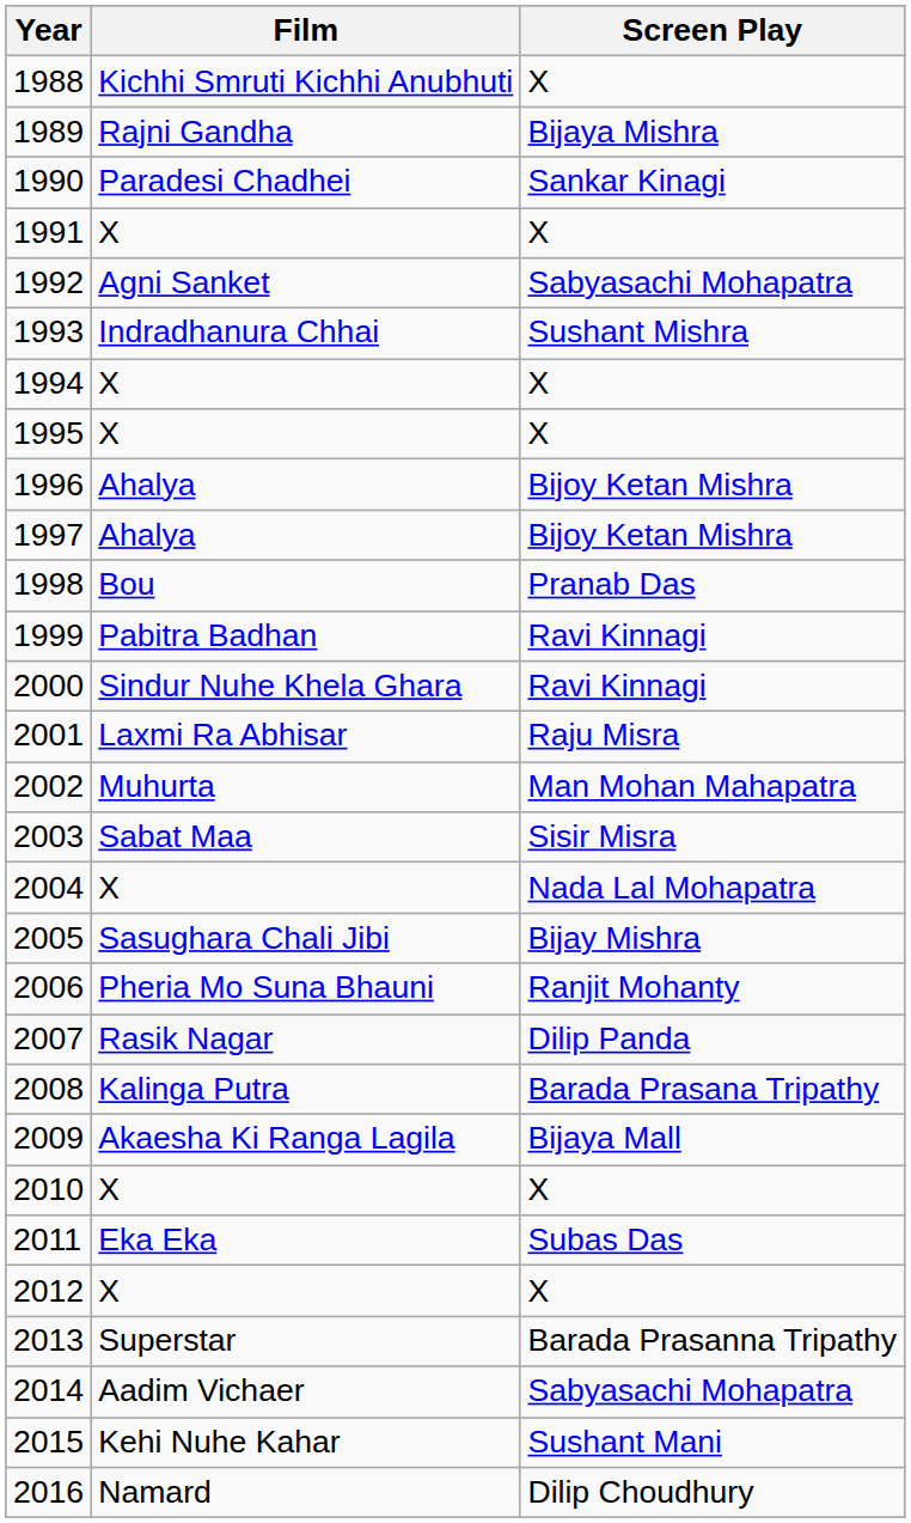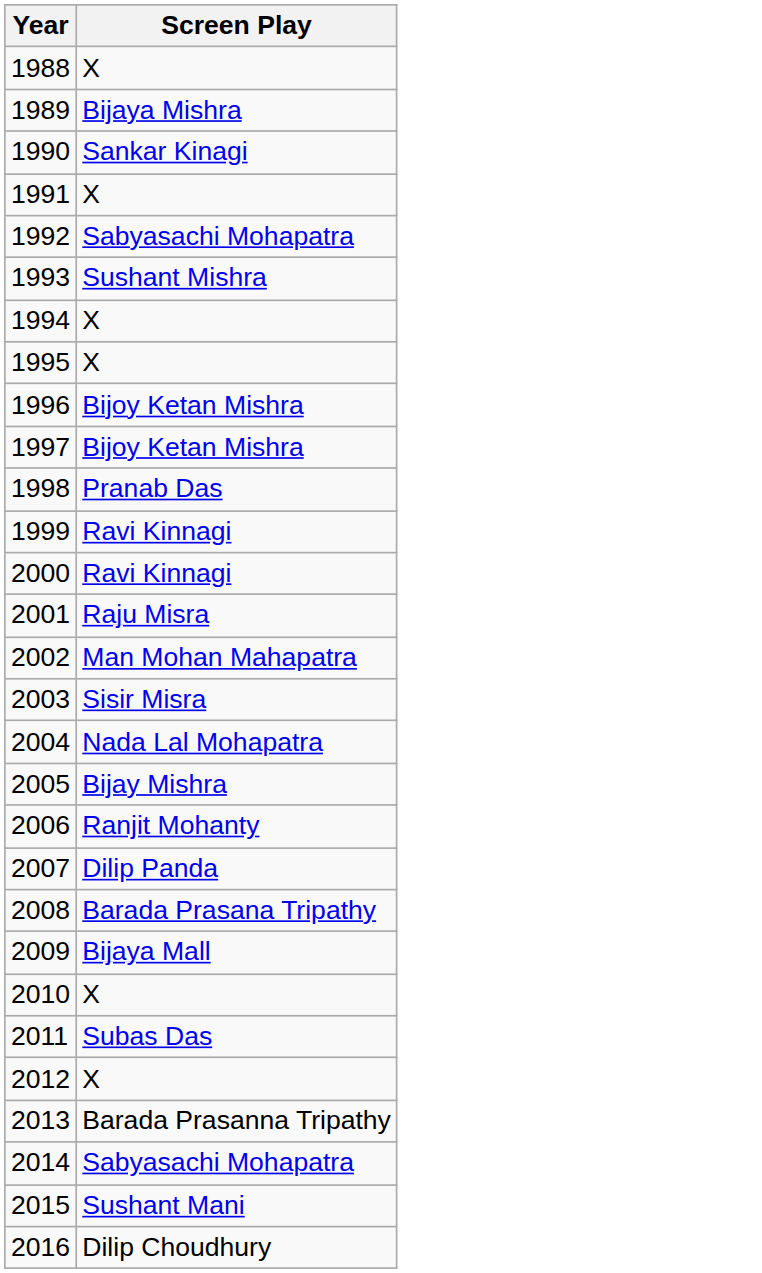- column: Film | Kichhi Smruti Kichhi Anubhuti | Rajni Gandha | Paradesi Chadhei | X | Agni Sanket | Indradhanura Chhai | X | X | Ahalya | Ahalya | Bou | Pabitra Badhan | Sindur Nuhe Khela Ghara | Laxmi Ra Abhisar | Muhurta | Sabat Maa | X | Sasughara Chali Jibi | Pheria Mo Suna Bhauni | Rasik Nagar | Kalinga Putra | Akaesha Ki Ranga Lagila | X | Eka Eka | X | Superstar | Aadim Vichaer | Kehi Nuhe Kahar | Namard
